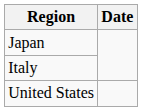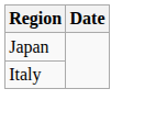- row: United States
